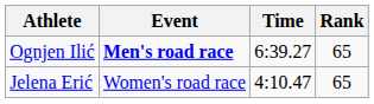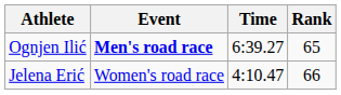Jelena Erić | Rank: 65 -> 66
